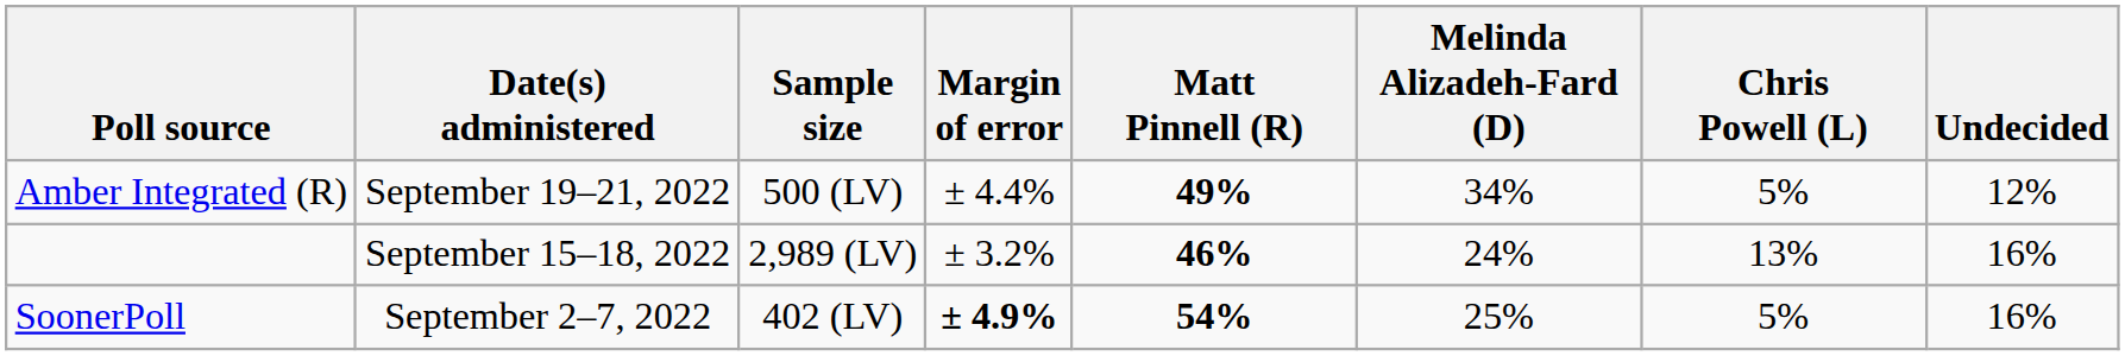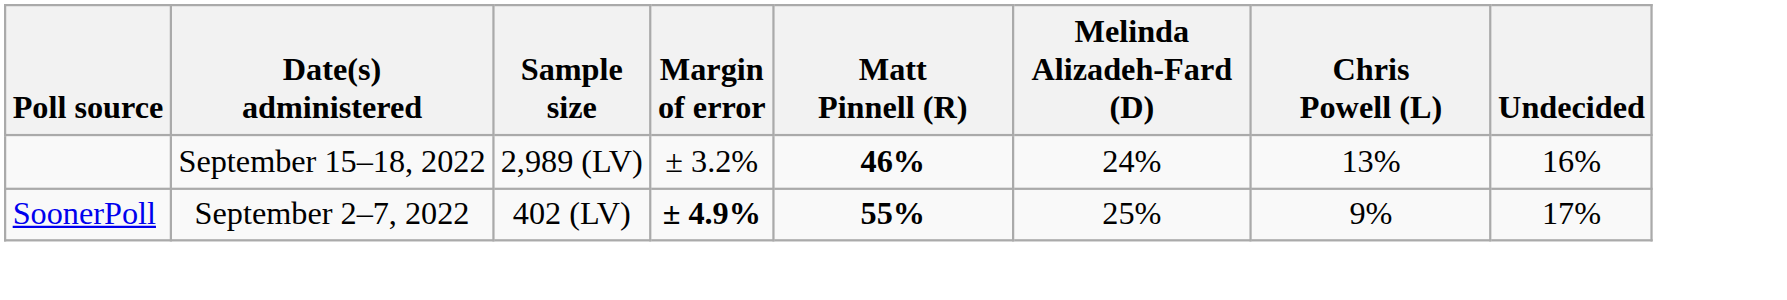- row: Amber Integrated (R) | September 19–21, 2022 | 500 (LV) | ± 4.4% | 49% | 34% | 5% | 12%
SoonerPoll | Matt Pinnell (R): 54% -> 55%
SoonerPoll | Chris Powell (L): 5% -> 9%
SoonerPoll | Undecided: 16% -> 17%
